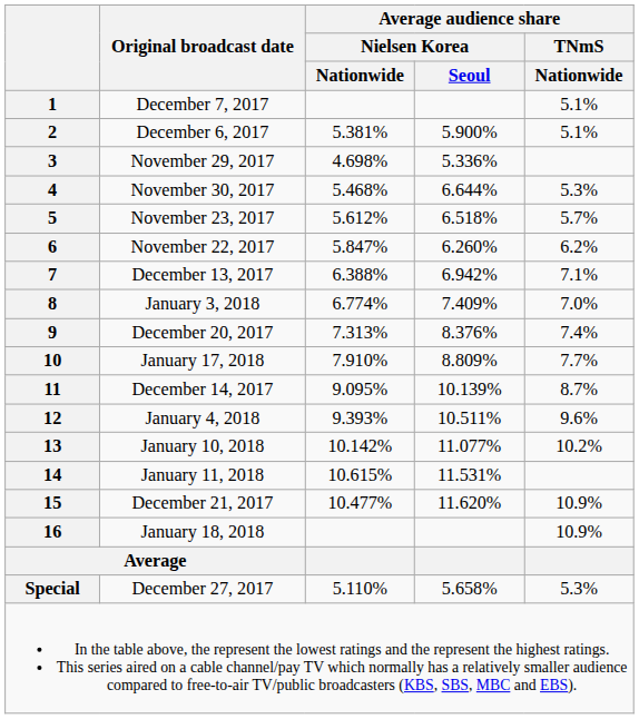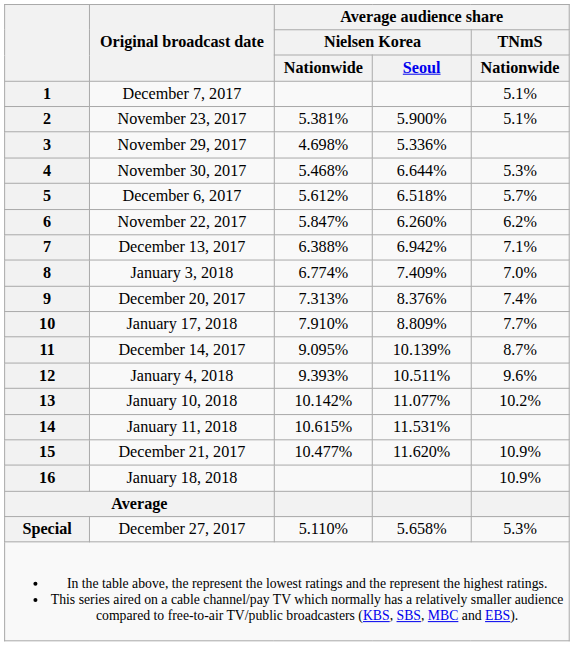2 | Original broadcast date: December 6, 2017 -> November 23, 2017
5 | Original broadcast date: November 23, 2017 -> December 6, 2017
